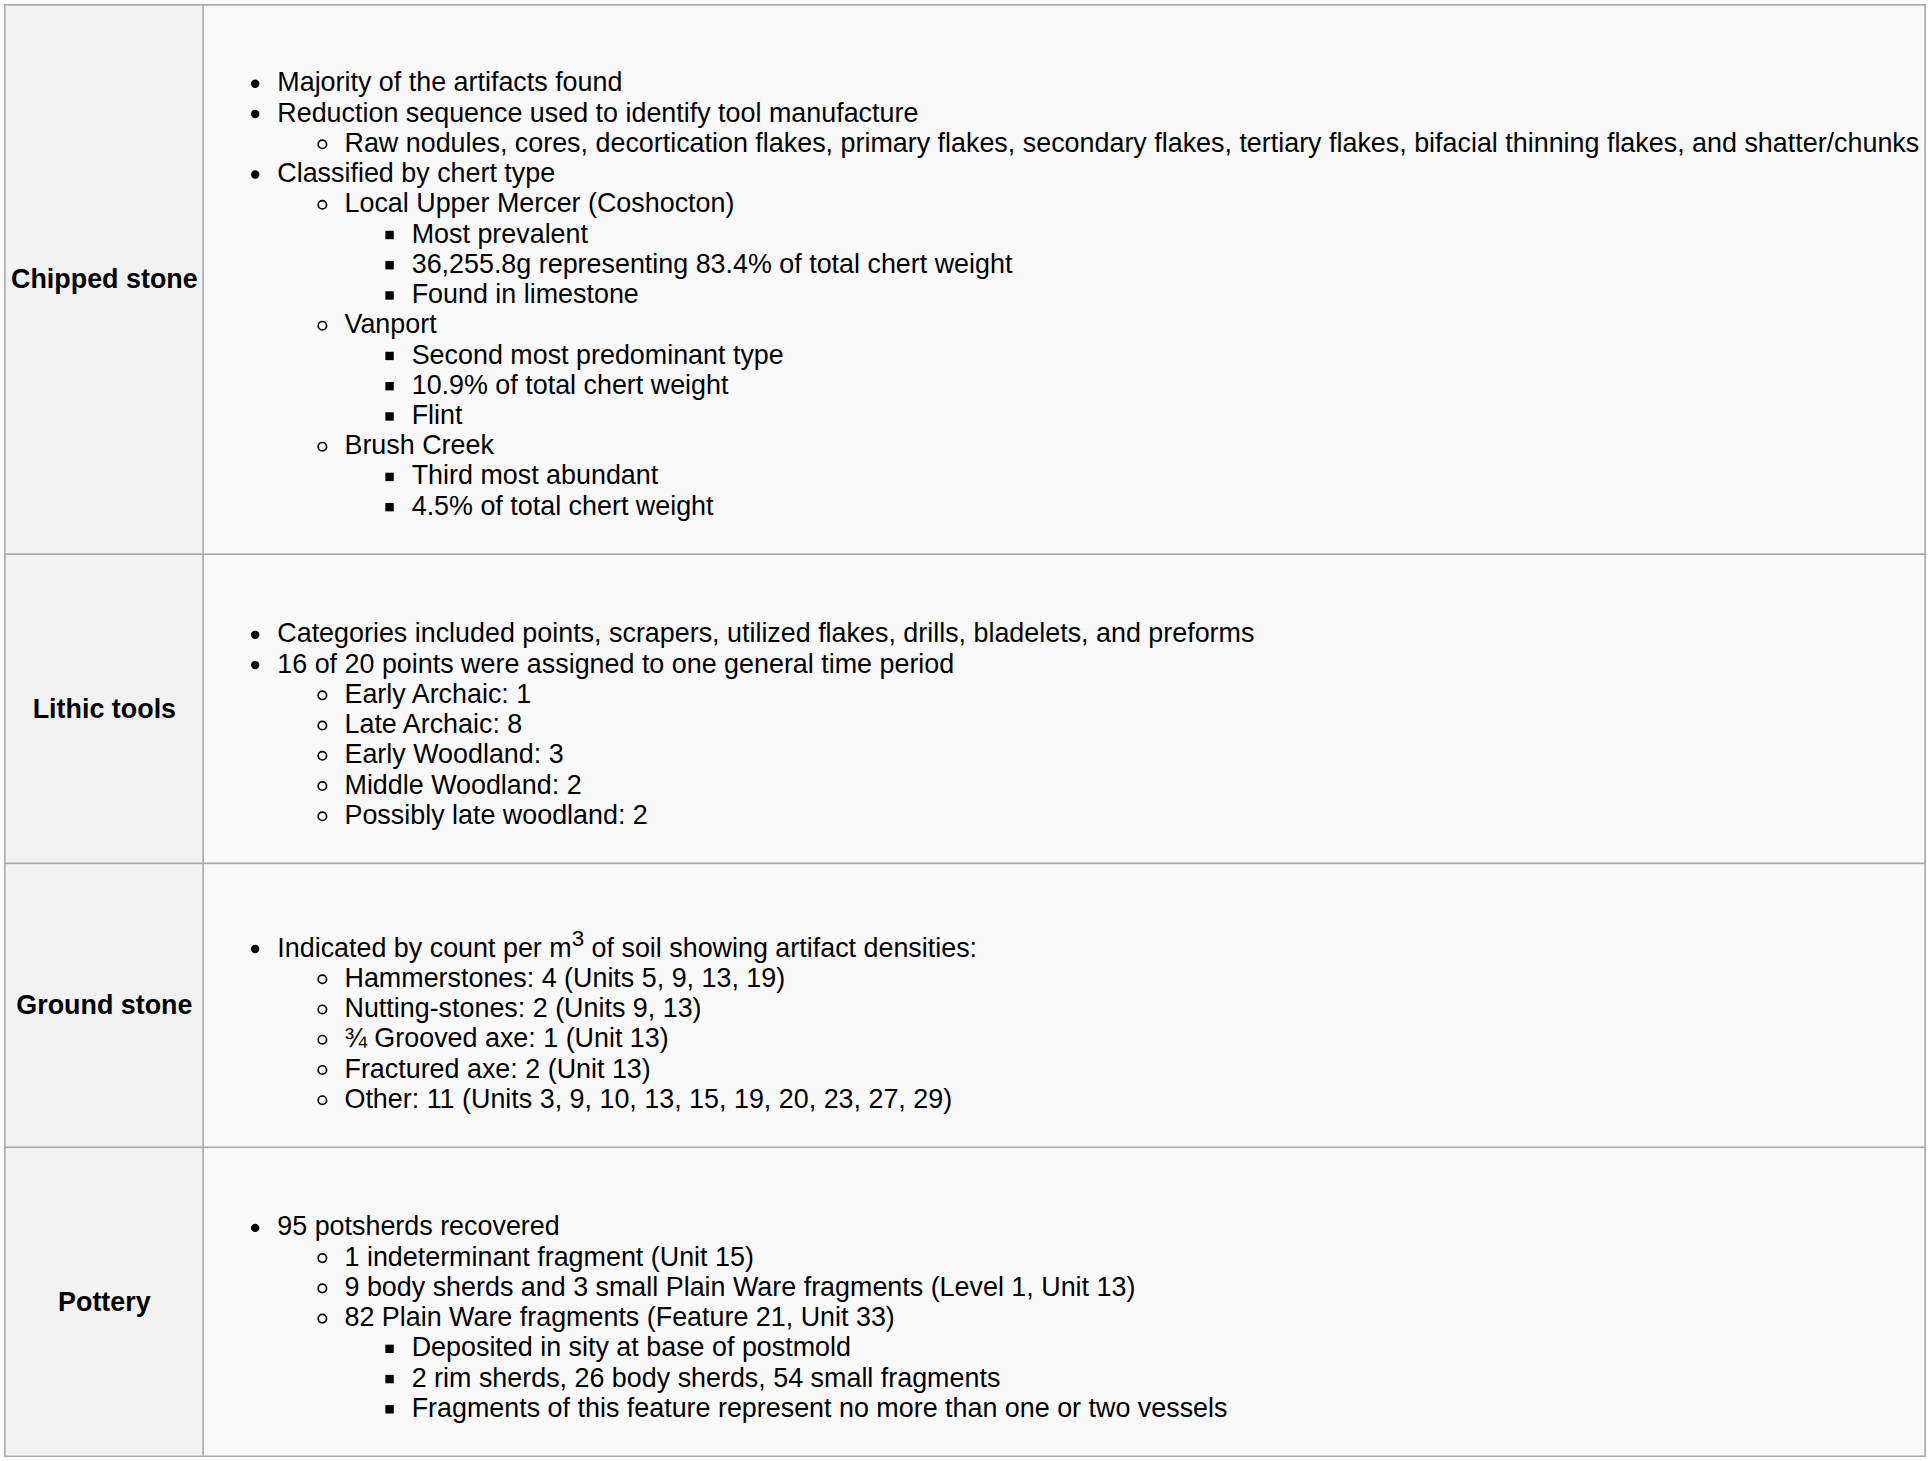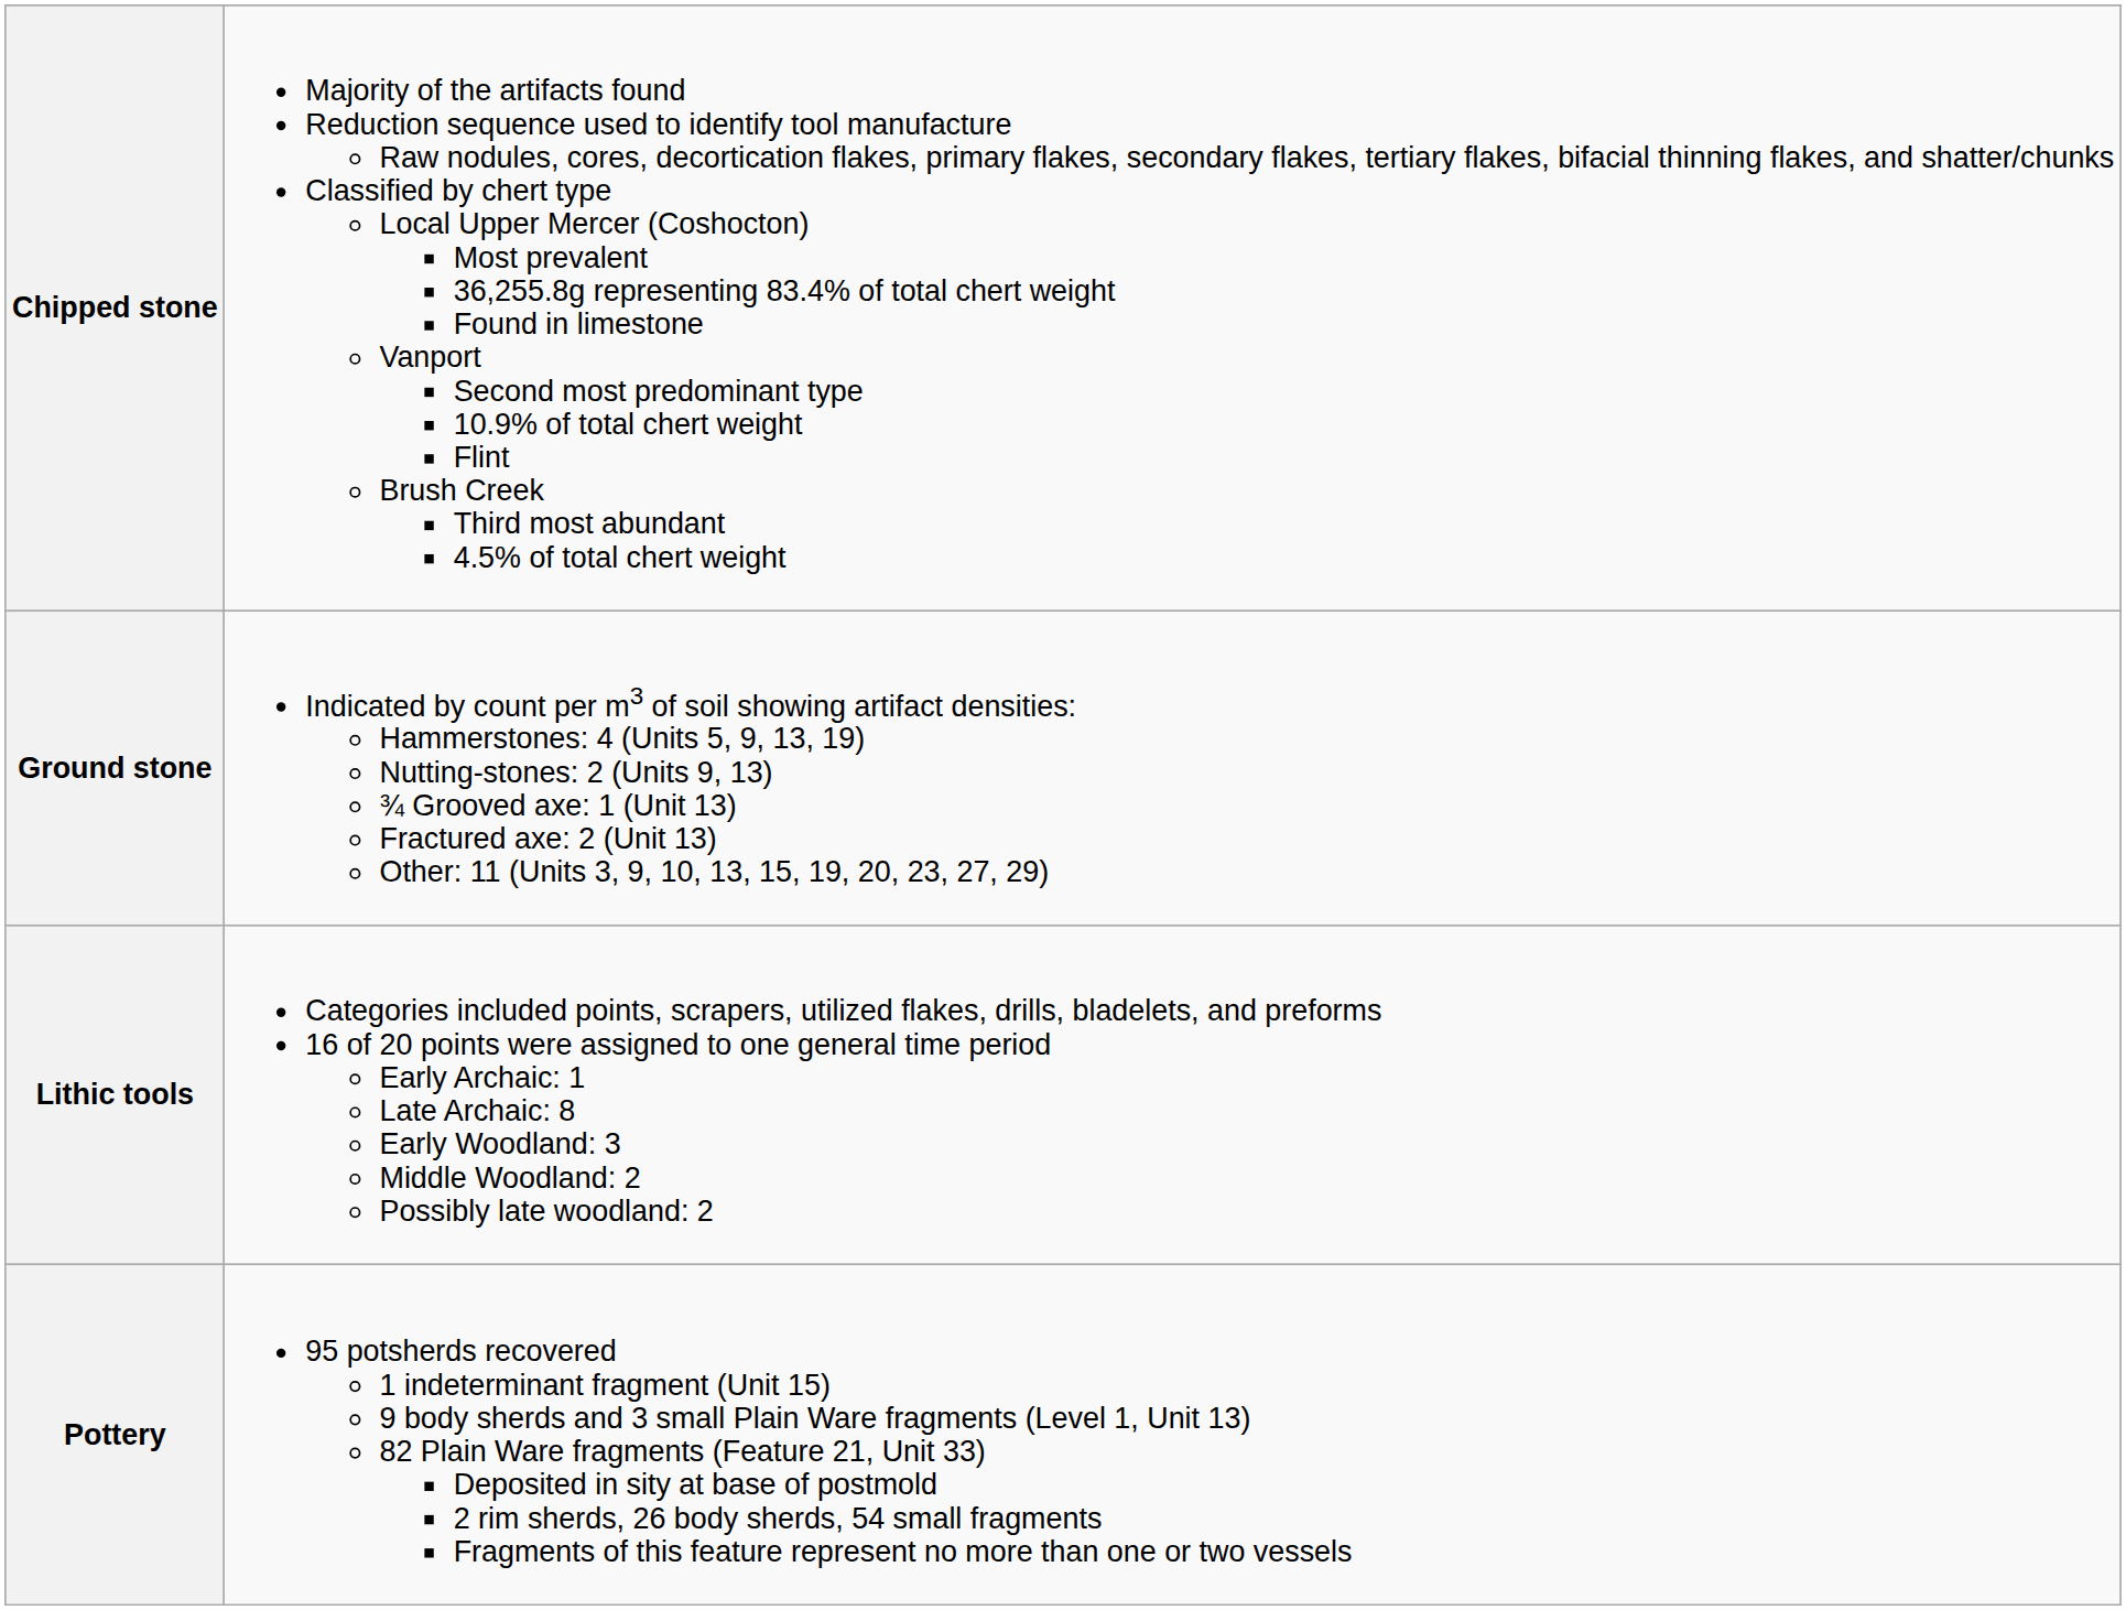rows swapped: Lithic tools <-> Ground stone
